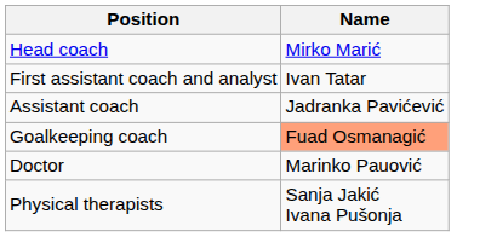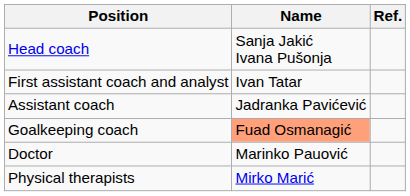+ column: Ref.
Head coach | Name: Mirko Marić -> Sanja Jakić Ivana Pušonja
Physical therapists | Name: Sanja Jakić Ivana Pušonja -> Mirko Marić
